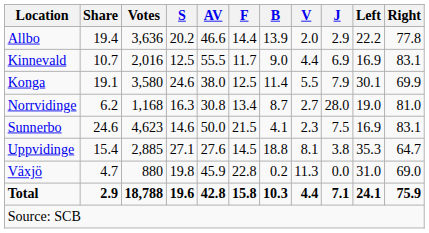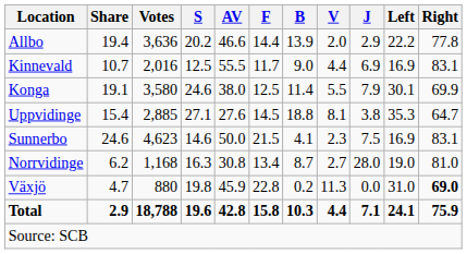rows swapped: Norrvidinge <-> Uppvidinge
Växjö | Right: normal -> bold
